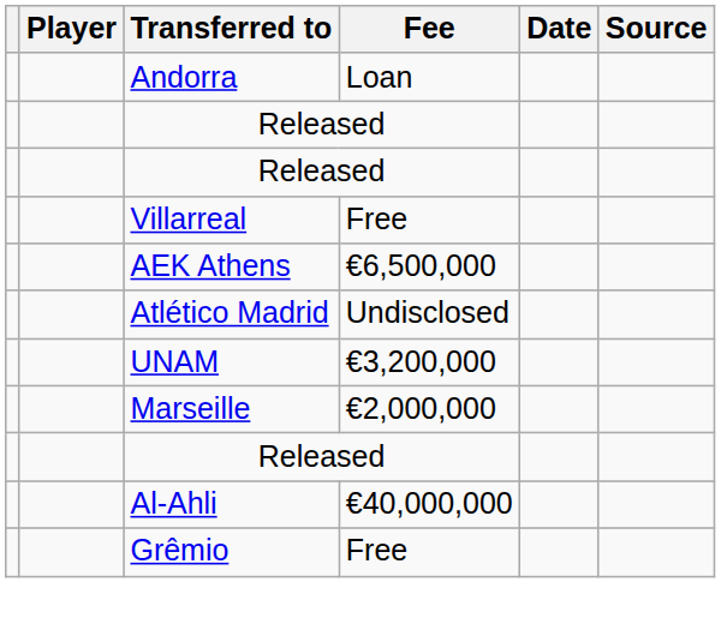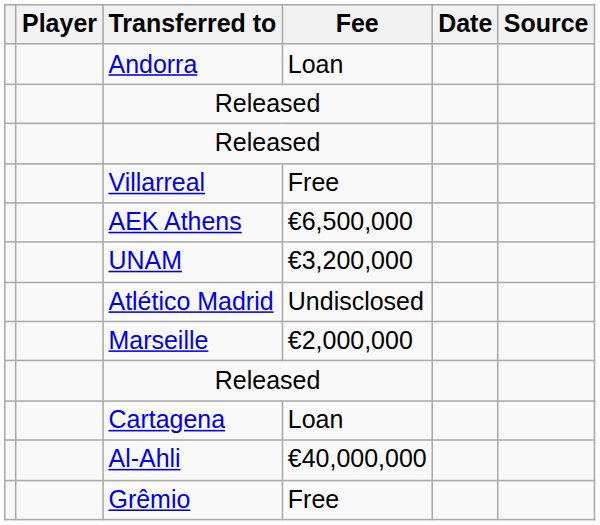rows swapped: UNAM <-> Atlético Madrid
+ row: Cartagena | Loan
